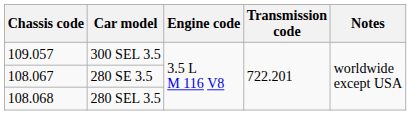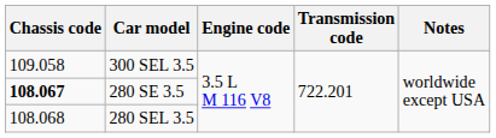300 SEL 3.5 | Chassis code: 109.057 -> 109.058
280 SE 3.5 | Chassis code: normal -> bold
